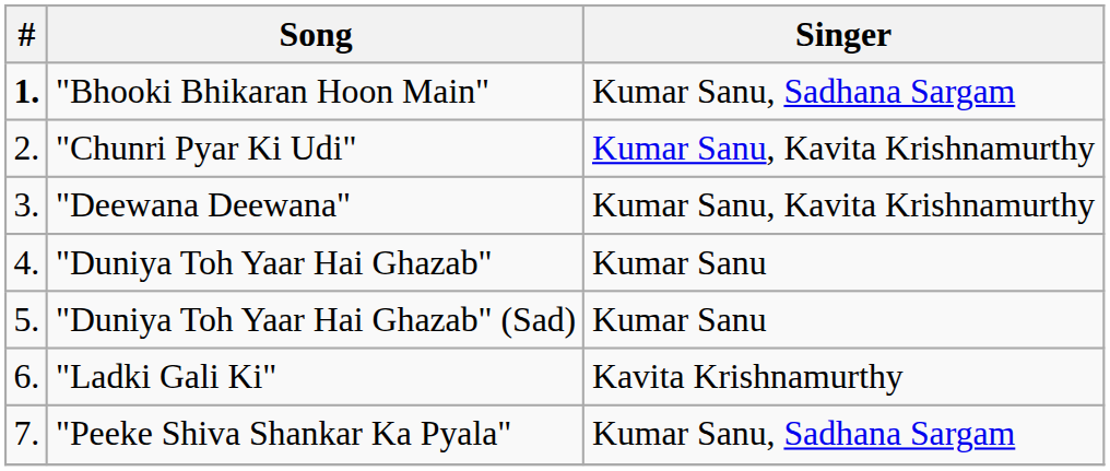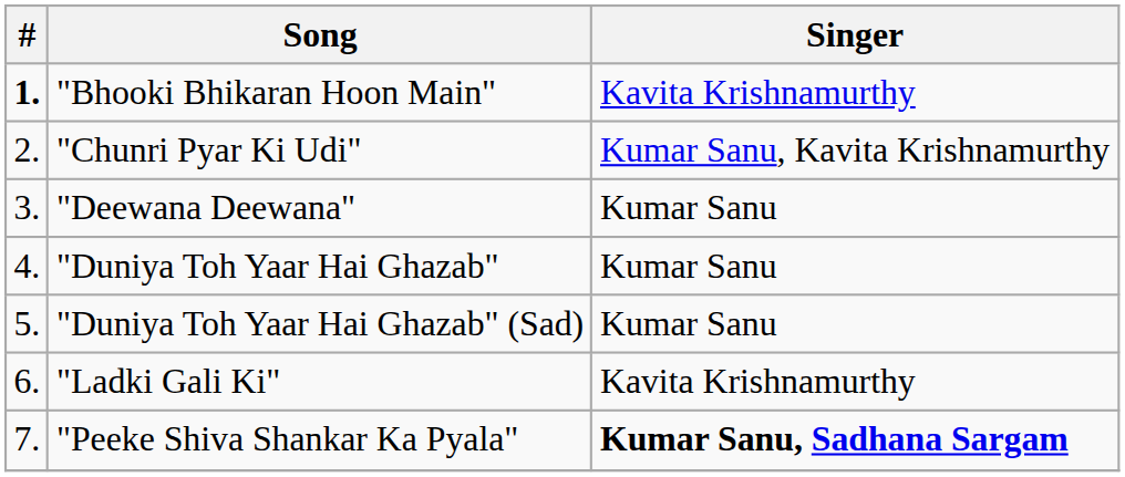"Bhooki Bhikaran Hoon Main" | Singer: Kumar Sanu, Sadhana Sargam -> Kavita Krishnamurthy
"Deewana Deewana" | Singer: Kumar Sanu, Kavita Krishnamurthy -> Kumar Sanu
"Peeke Shiva Shankar Ka Pyala" | Singer: normal -> bold
